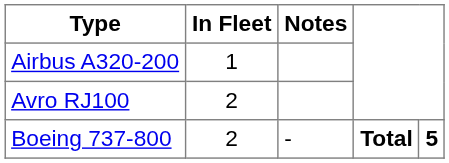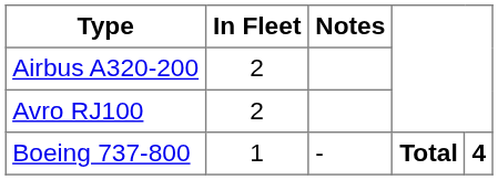Airbus A320-200 | In Fleet: 1 -> 2
Boeing 737-800 | In Fleet: 2 -> 1
Boeing 737-800 | column 5: 5 -> 4
